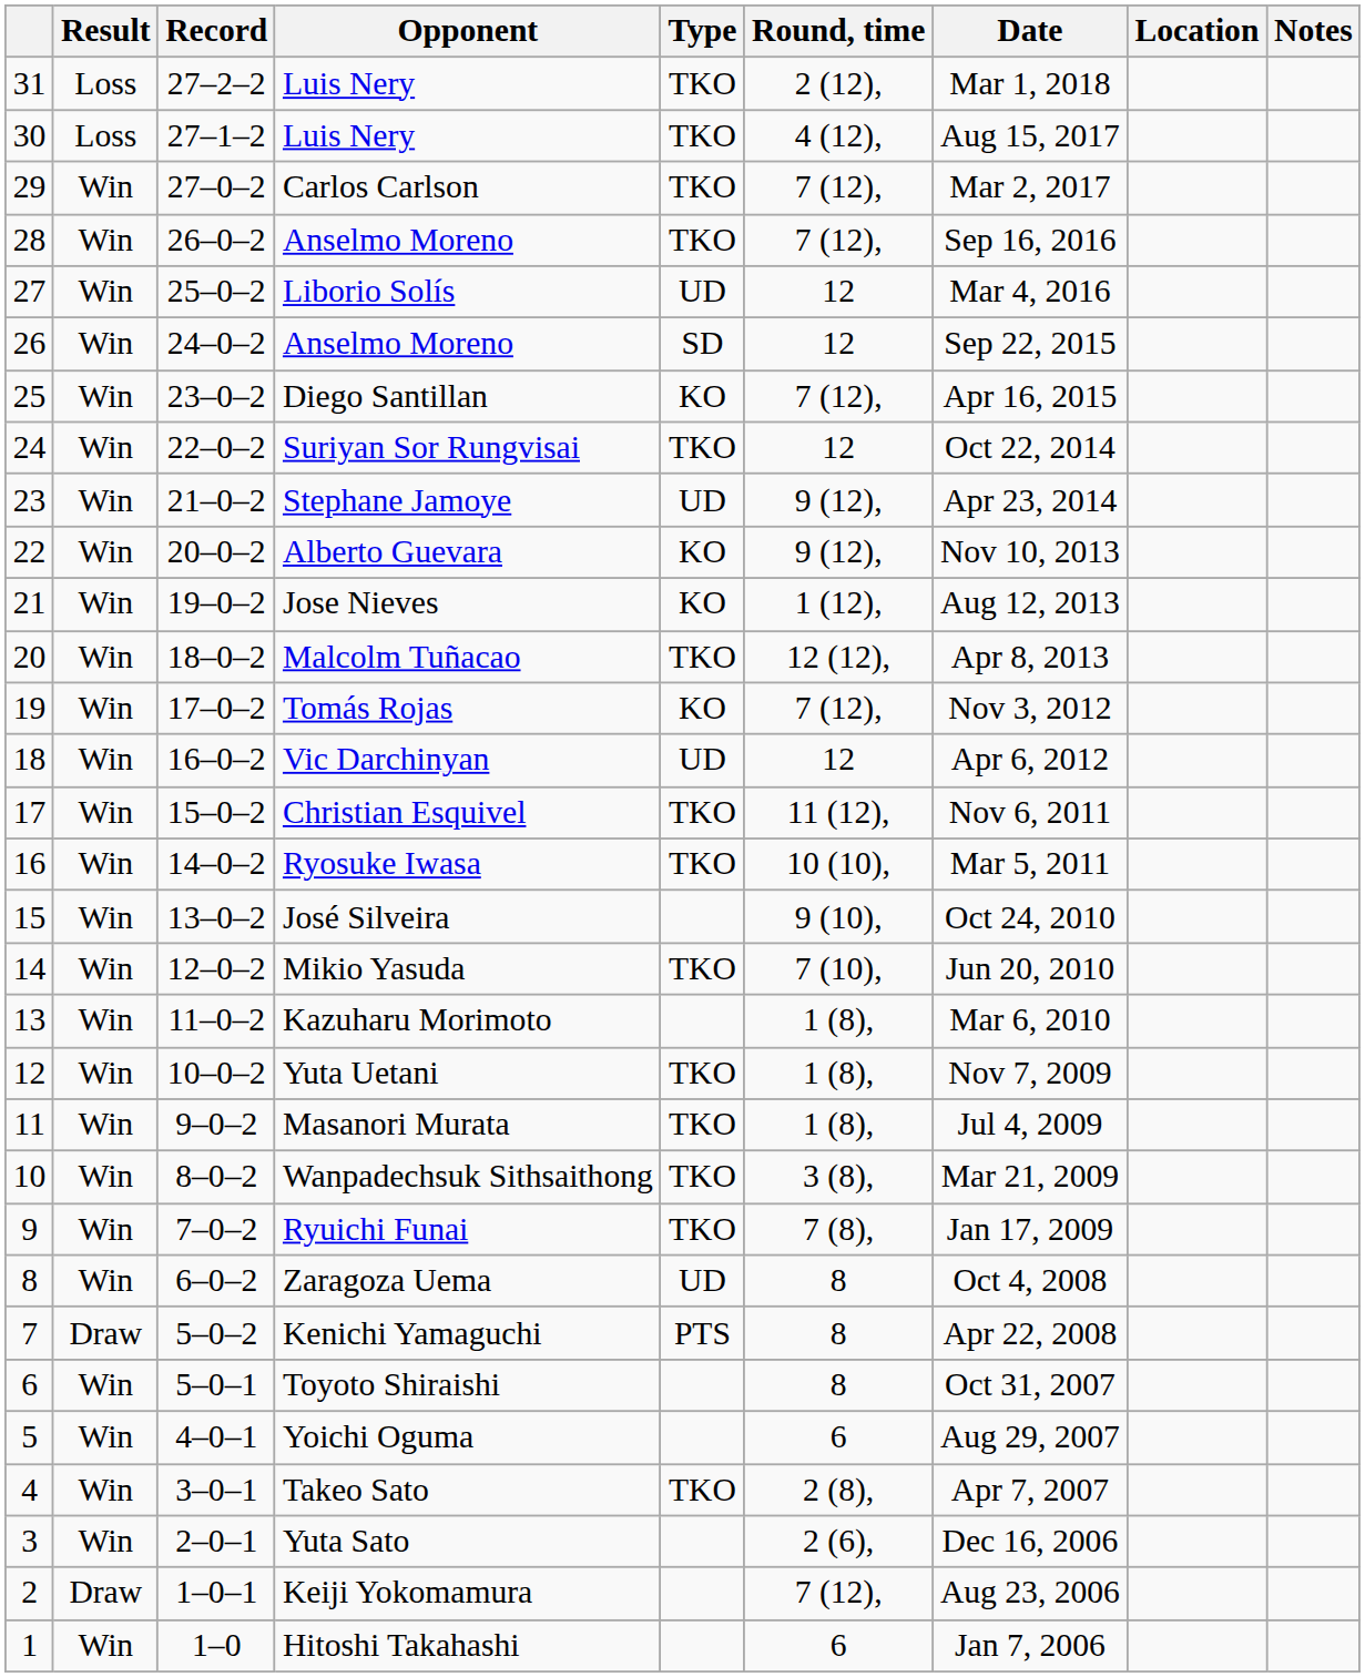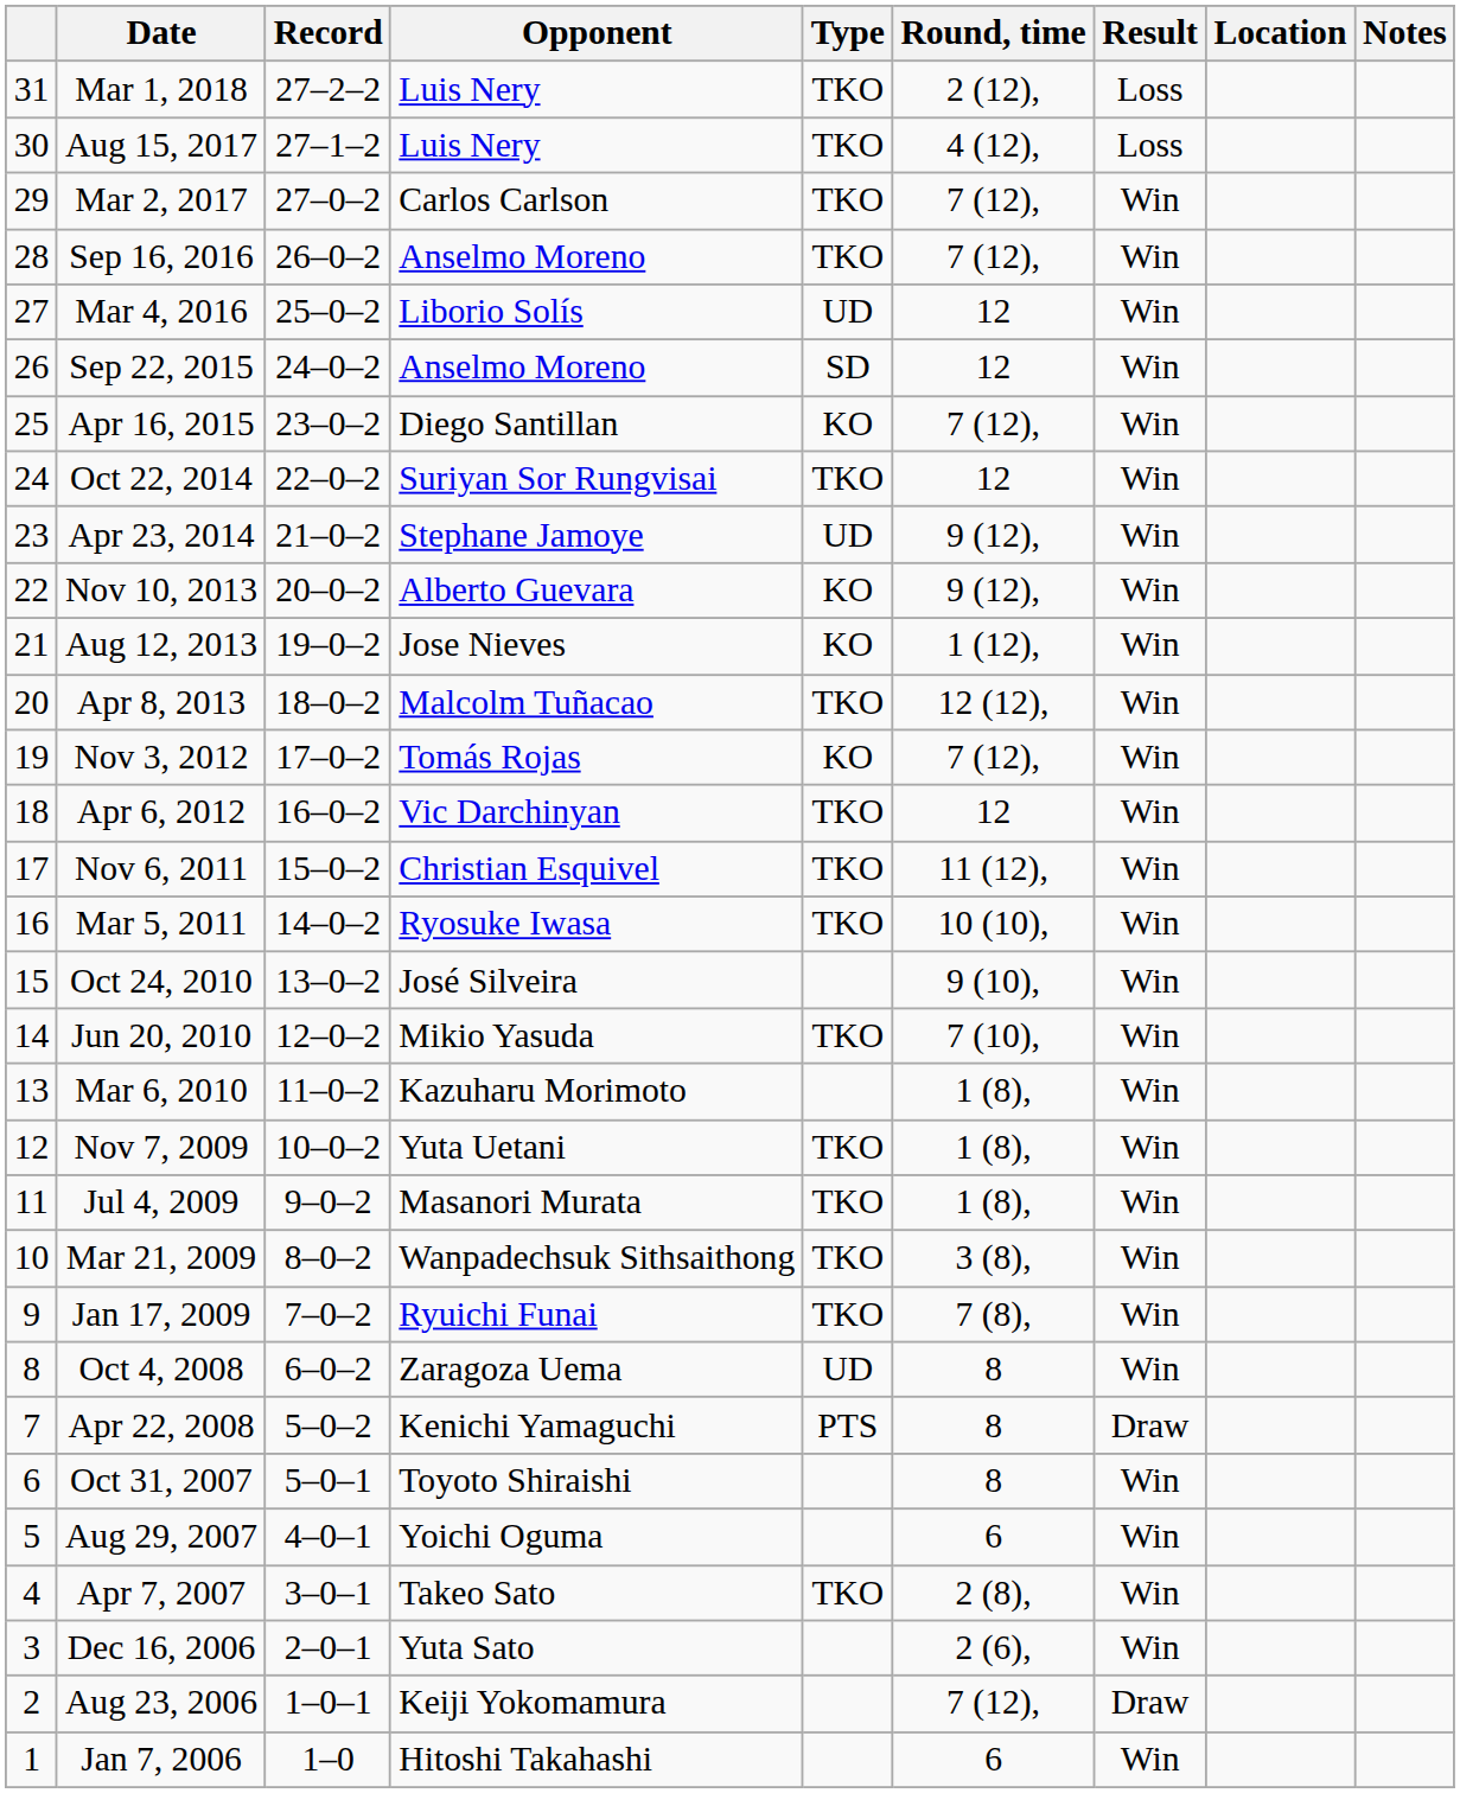columns swapped: Result <-> Date
Vic Darchinyan | Type: UD -> TKO
